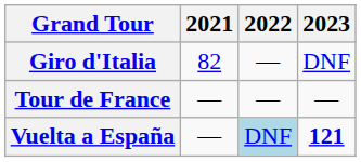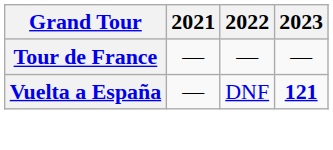- row: Giro d'Italia | 82 | — | DNF
Vuelta a España | 2022: lightblue background -> no background
